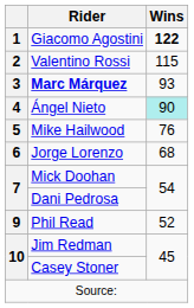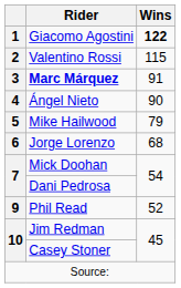Marc Márquez | Wins: 93 -> 91
Ángel Nieto | Wins: paleturquoise background -> no background
Mike Hailwood | Wins: 76 -> 79
